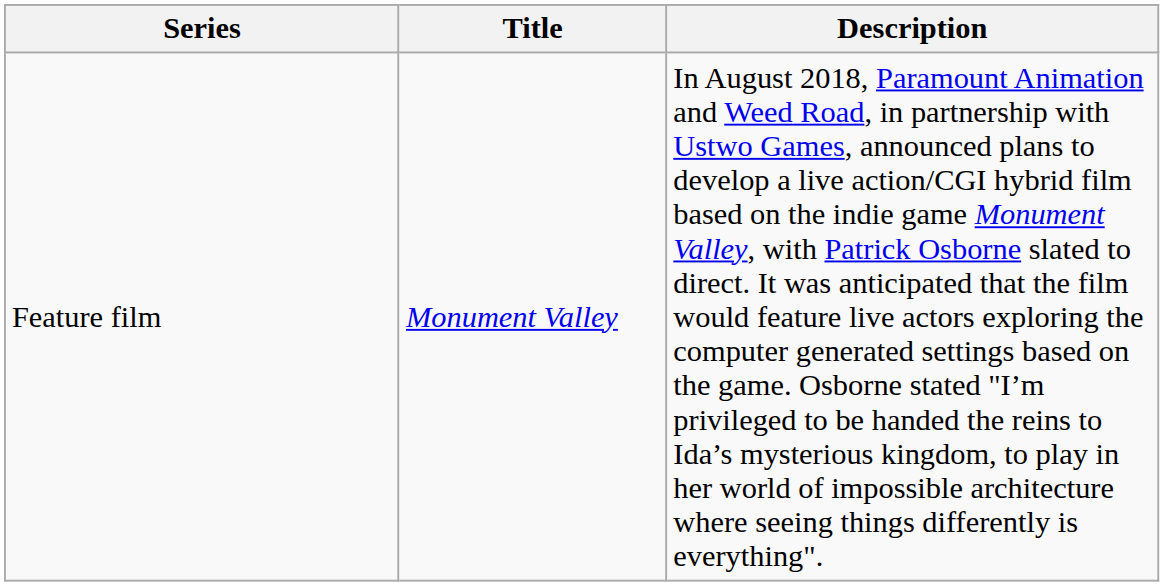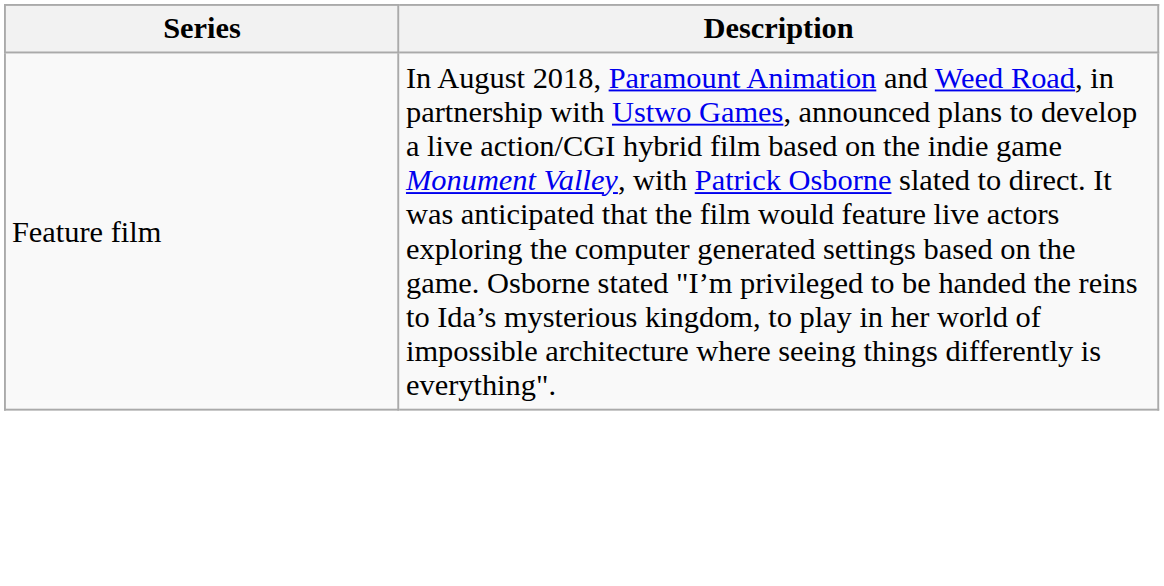- column: Title | Monument Valley
